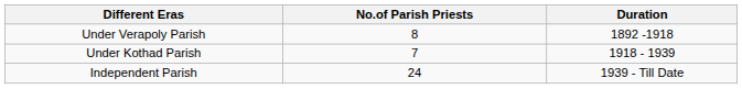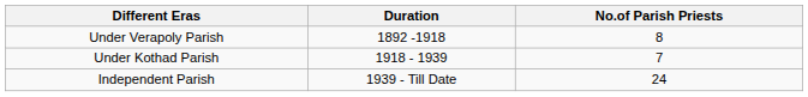columns swapped: Duration <-> No.of Parish Priests
